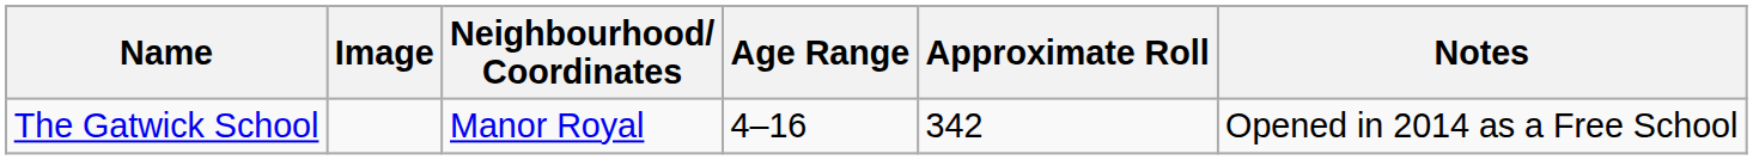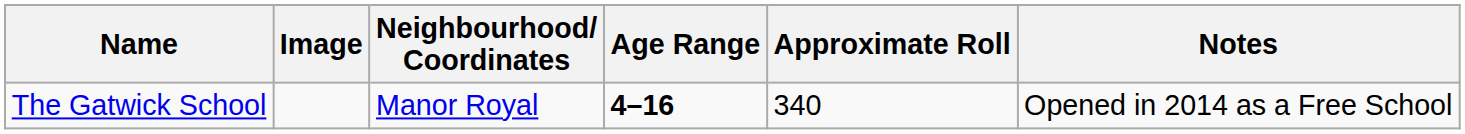The Gatwick School | Age Range: normal -> bold
The Gatwick School | Approximate Roll: 342 -> 340
